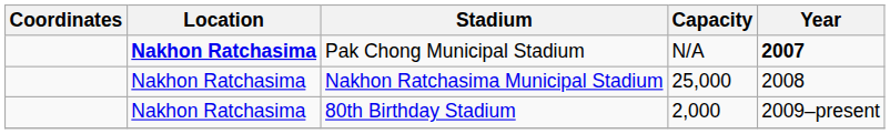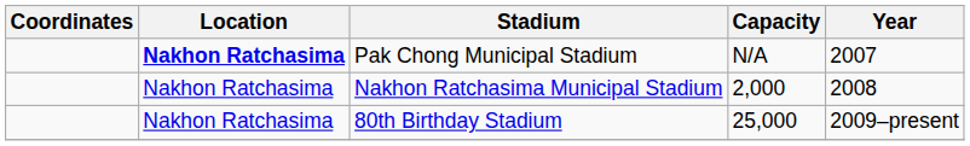Pak Chong Municipal Stadium | Year: bold -> normal
Nakhon Ratchasima Municipal Stadium | Capacity: 25,000 -> 2,000
80th Birthday Stadium | Capacity: 2,000 -> 25,000
